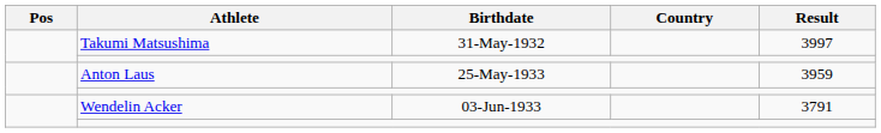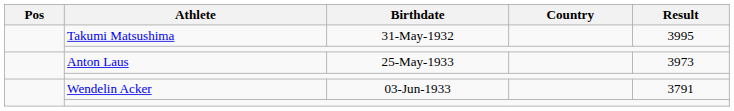Takumi Matsushima | Result: 3997 -> 3995
Anton Laus | Result: 3959 -> 3973
